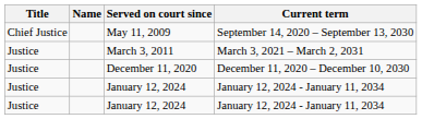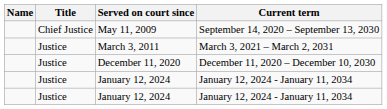columns swapped: Title <-> Name
